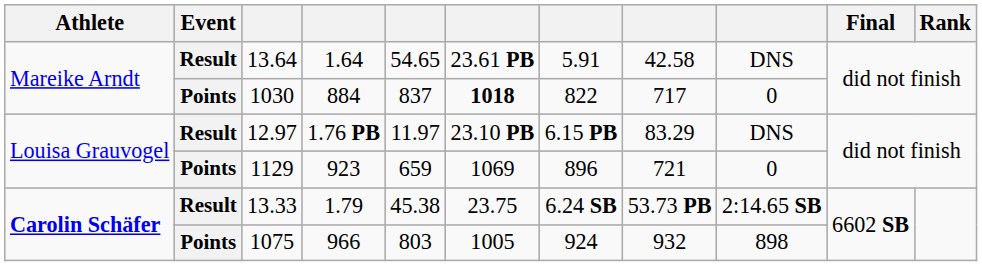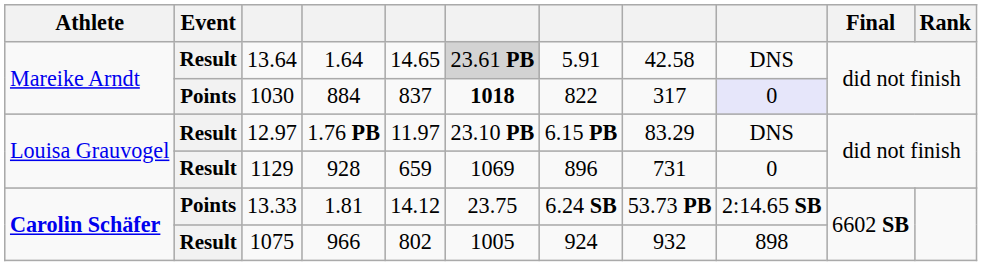13.64 | column 5: 54.65 -> 14.65
13.64 | column 6: no background -> lightgrey background
1030 | column 8: 717 -> 317
1030 | column 9: no background -> lavender background
1129 | Event: Points -> Result
1129 | column 4: 923 -> 928
1129 | column 8: 721 -> 731
13.33 | Event: Result -> Points
13.33 | column 4: 1.79 -> 1.81
13.33 | column 5: 45.38 -> 14.12
1075 | Event: Points -> Result
1075 | column 5: 803 -> 802
